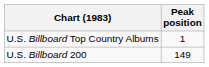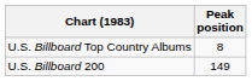U.S. Billboard Top Country Albums | Peak position: 1 -> 8
